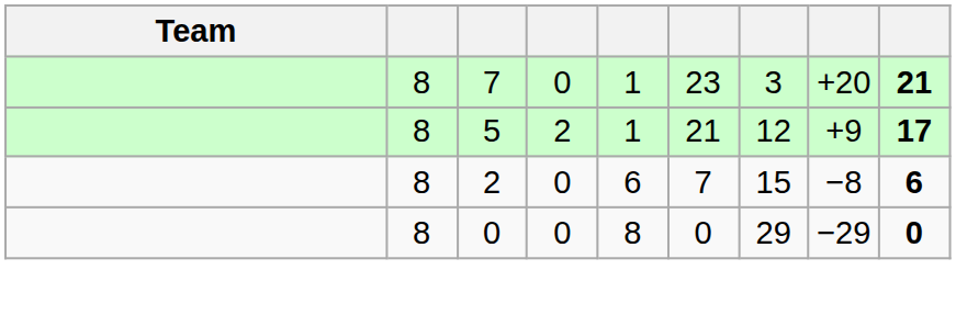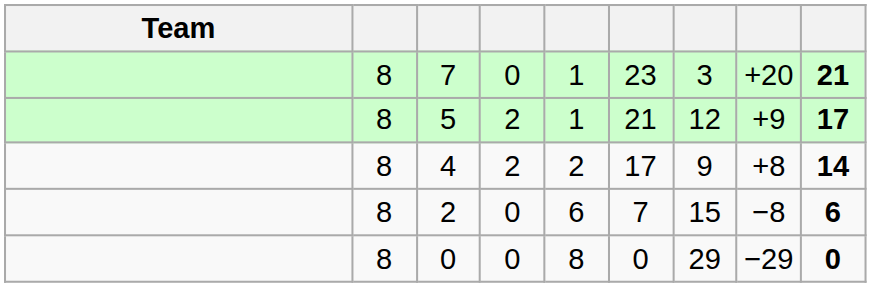+ row: 8 | 4 | 2 | 2 | 17 | 9 | +8 | 14
